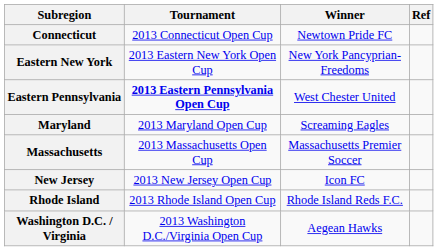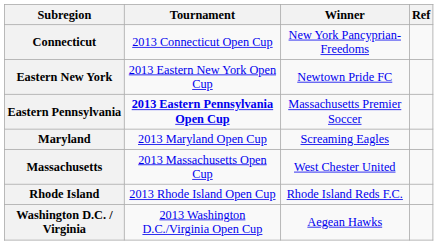Connecticut | Winner: Newtown Pride FC -> New York Pancyprian-Freedoms
Eastern New York | Winner: New York Pancyprian-Freedoms -> Newtown Pride FC
Eastern Pennsylvania | Winner: West Chester United -> Massachusetts Premier Soccer
Massachusetts | Winner: Massachusetts Premier Soccer -> West Chester United
- row: New Jersey | 2013 New Jersey Open Cup | Icon FC
